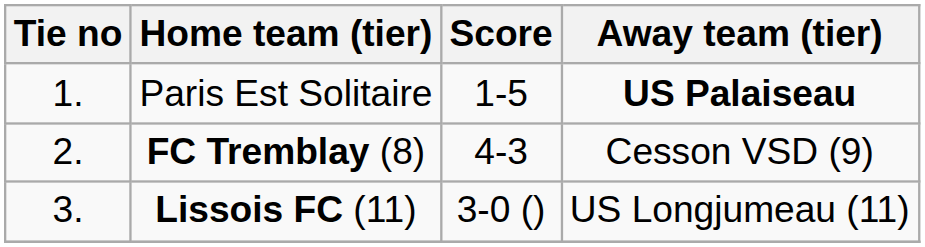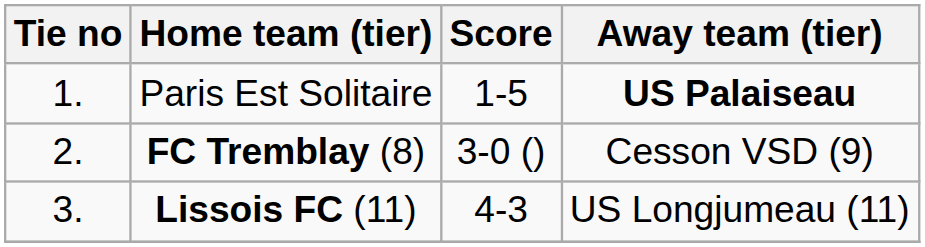FC Tremblay (8) | Score: 4-3 -> 3-0 ()
Lissois FC (11) | Score: 3-0 () -> 4-3
